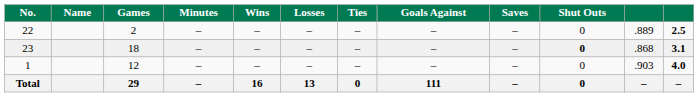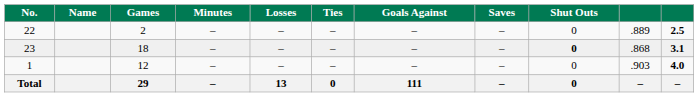- column: Wins | – | – | – | 16
